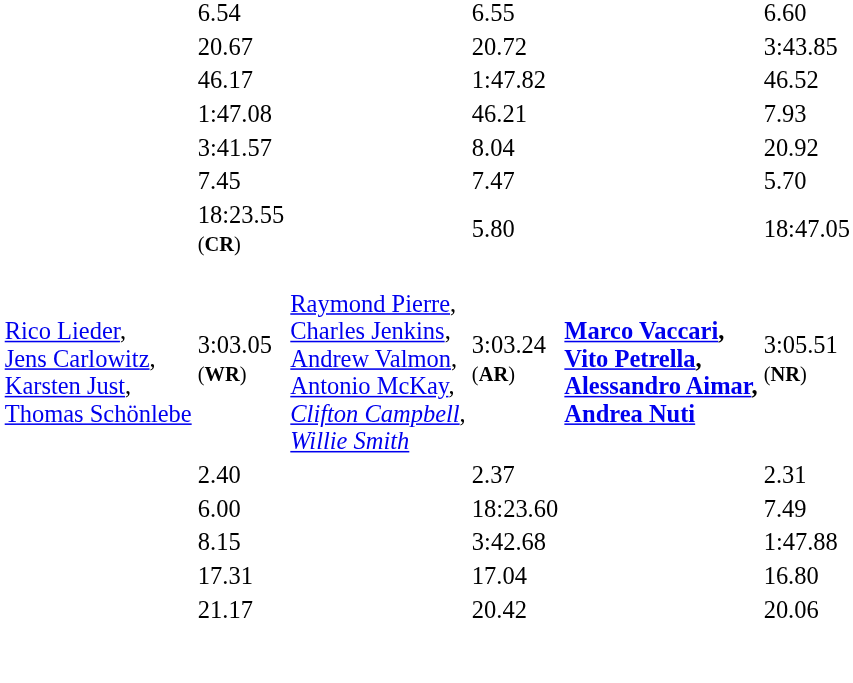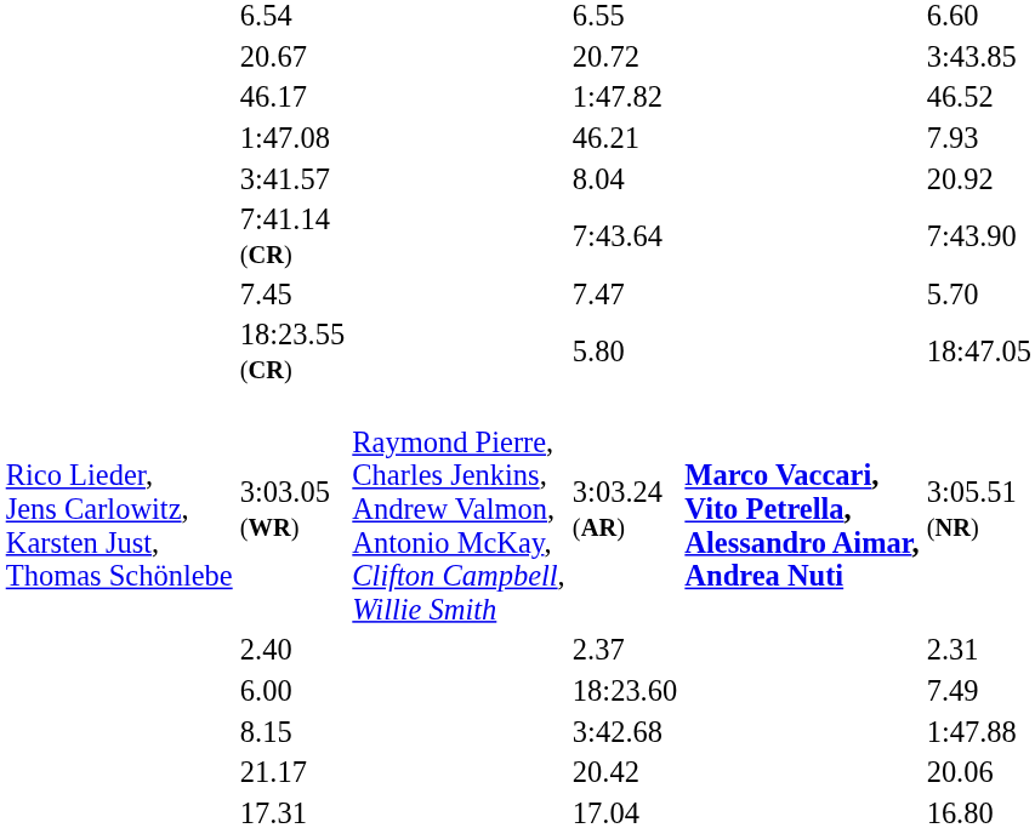+ row: 7:41.14 (CR) | 7:43.64 | 7:43.90
rows swapped: 17.31 <-> 21.17
